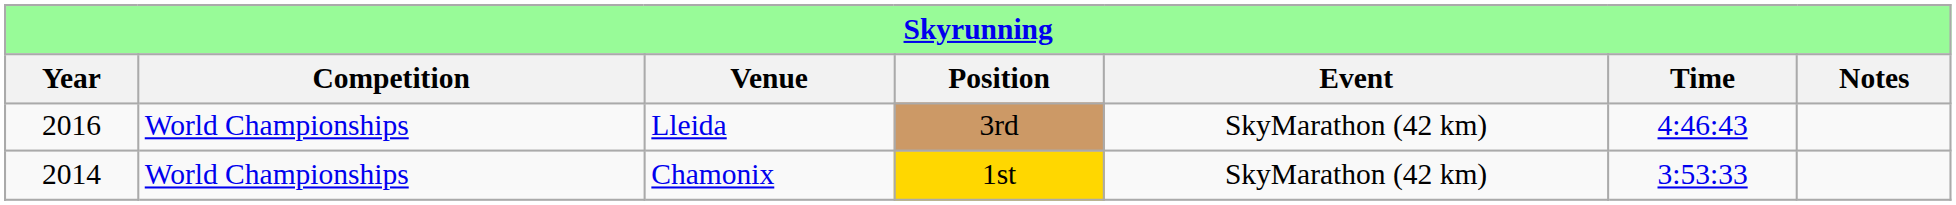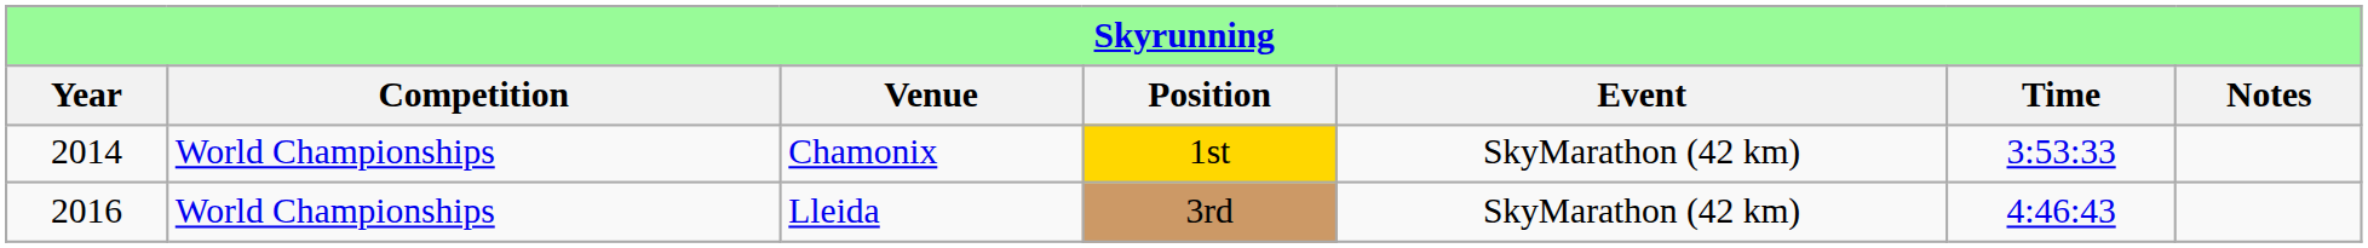rows swapped: Chamonix <-> Lleida
